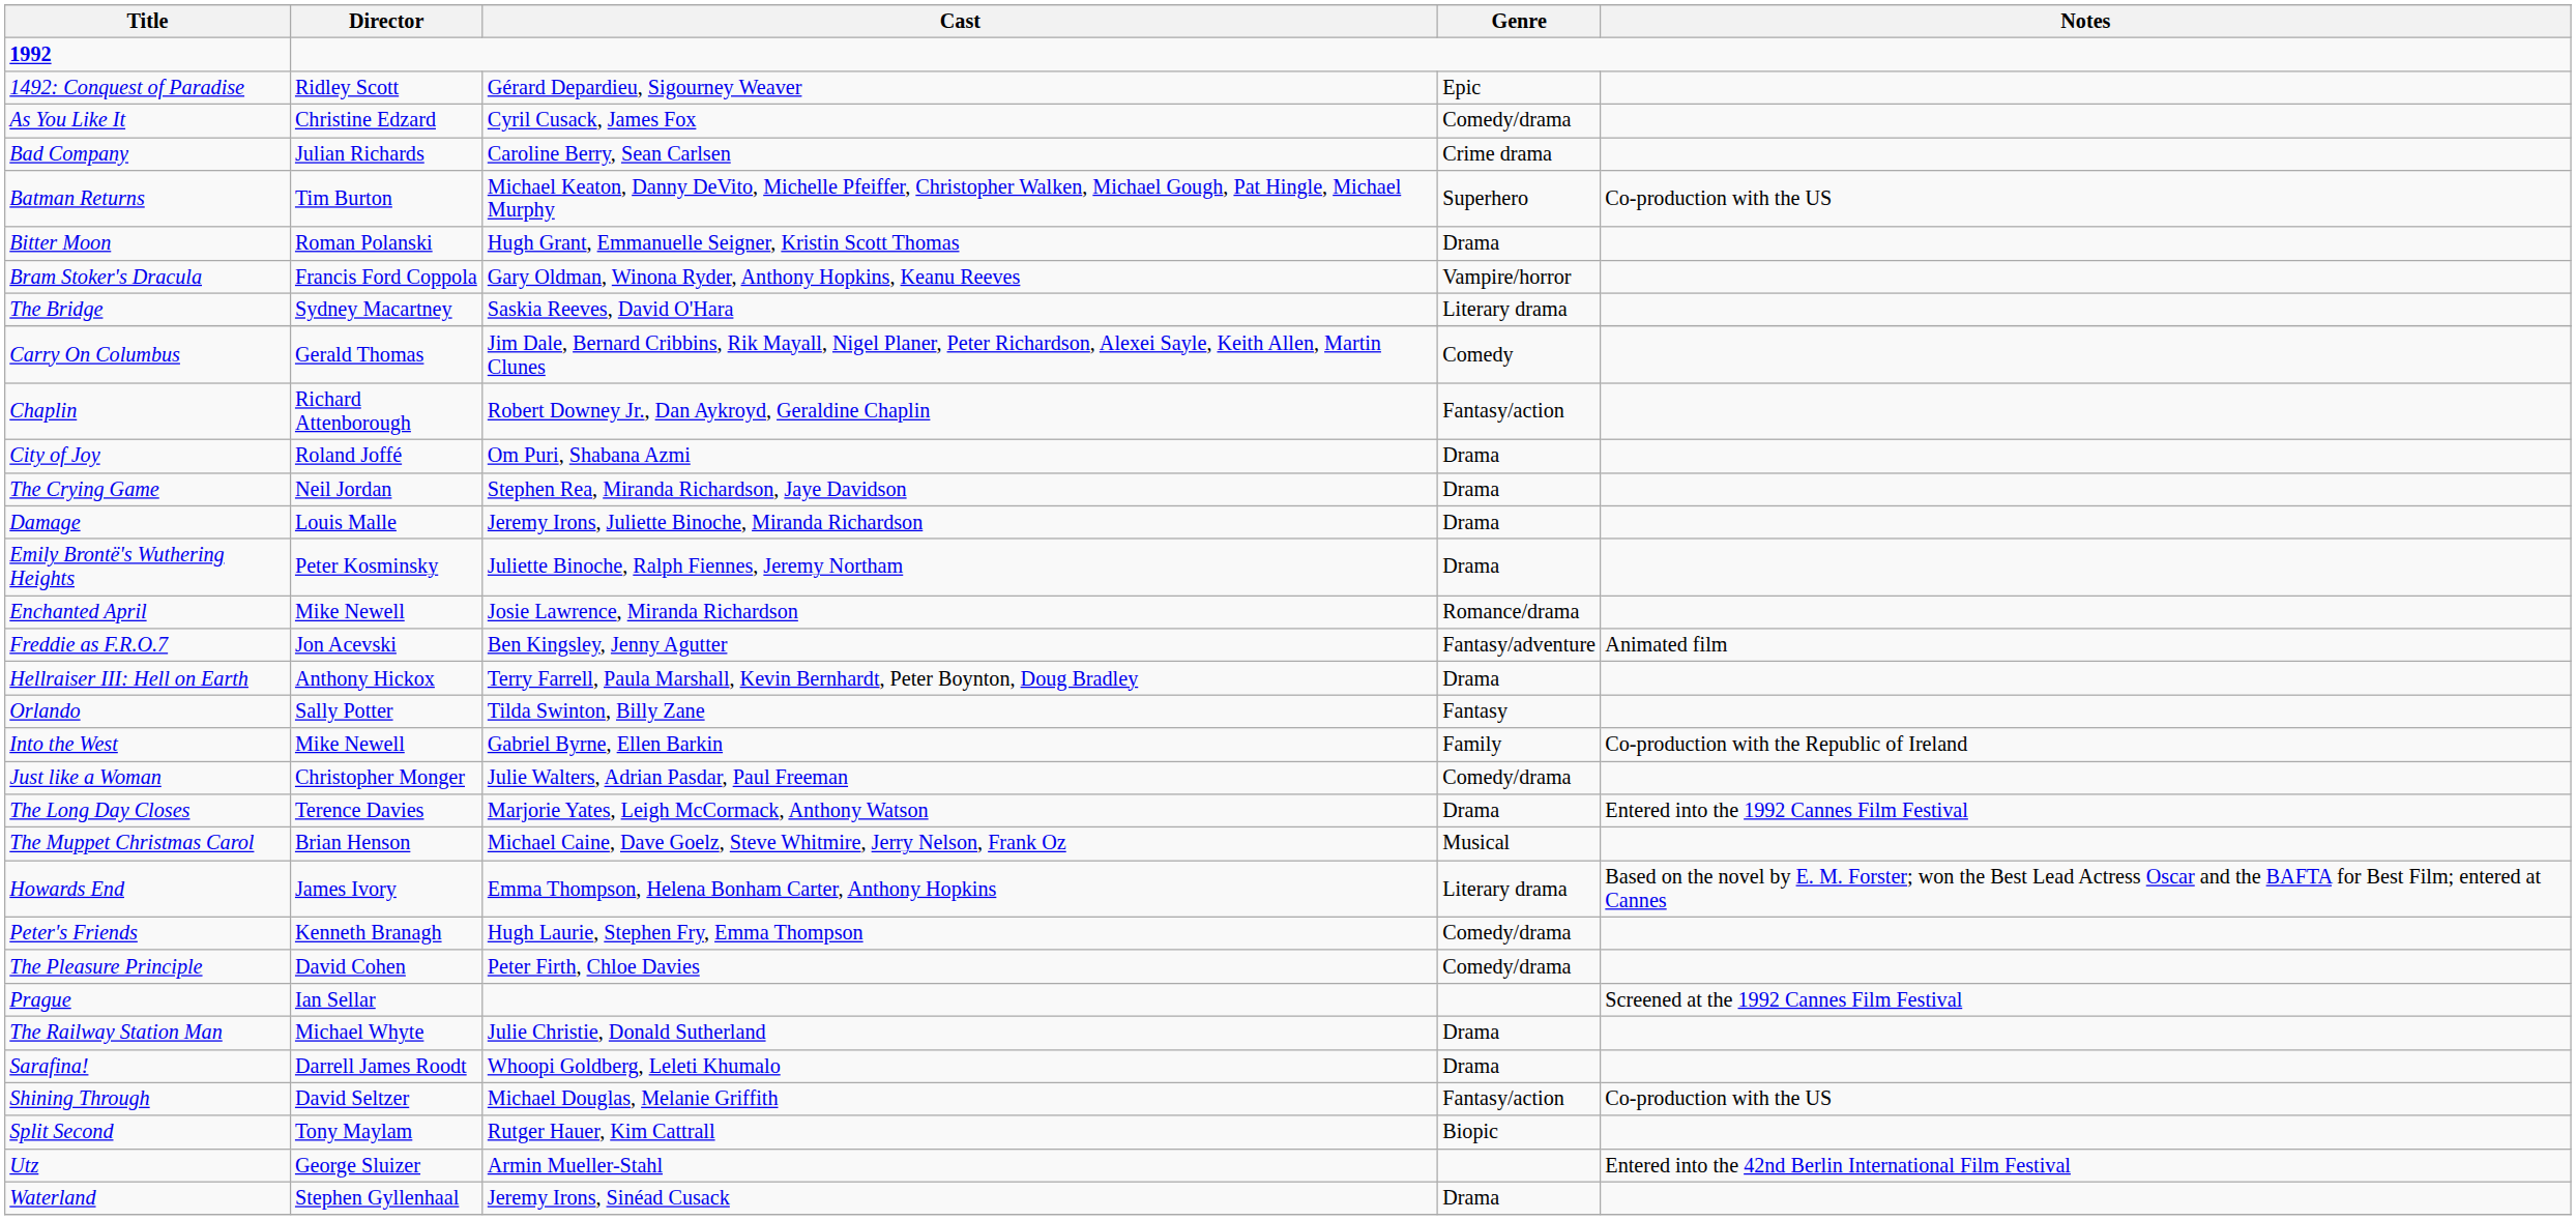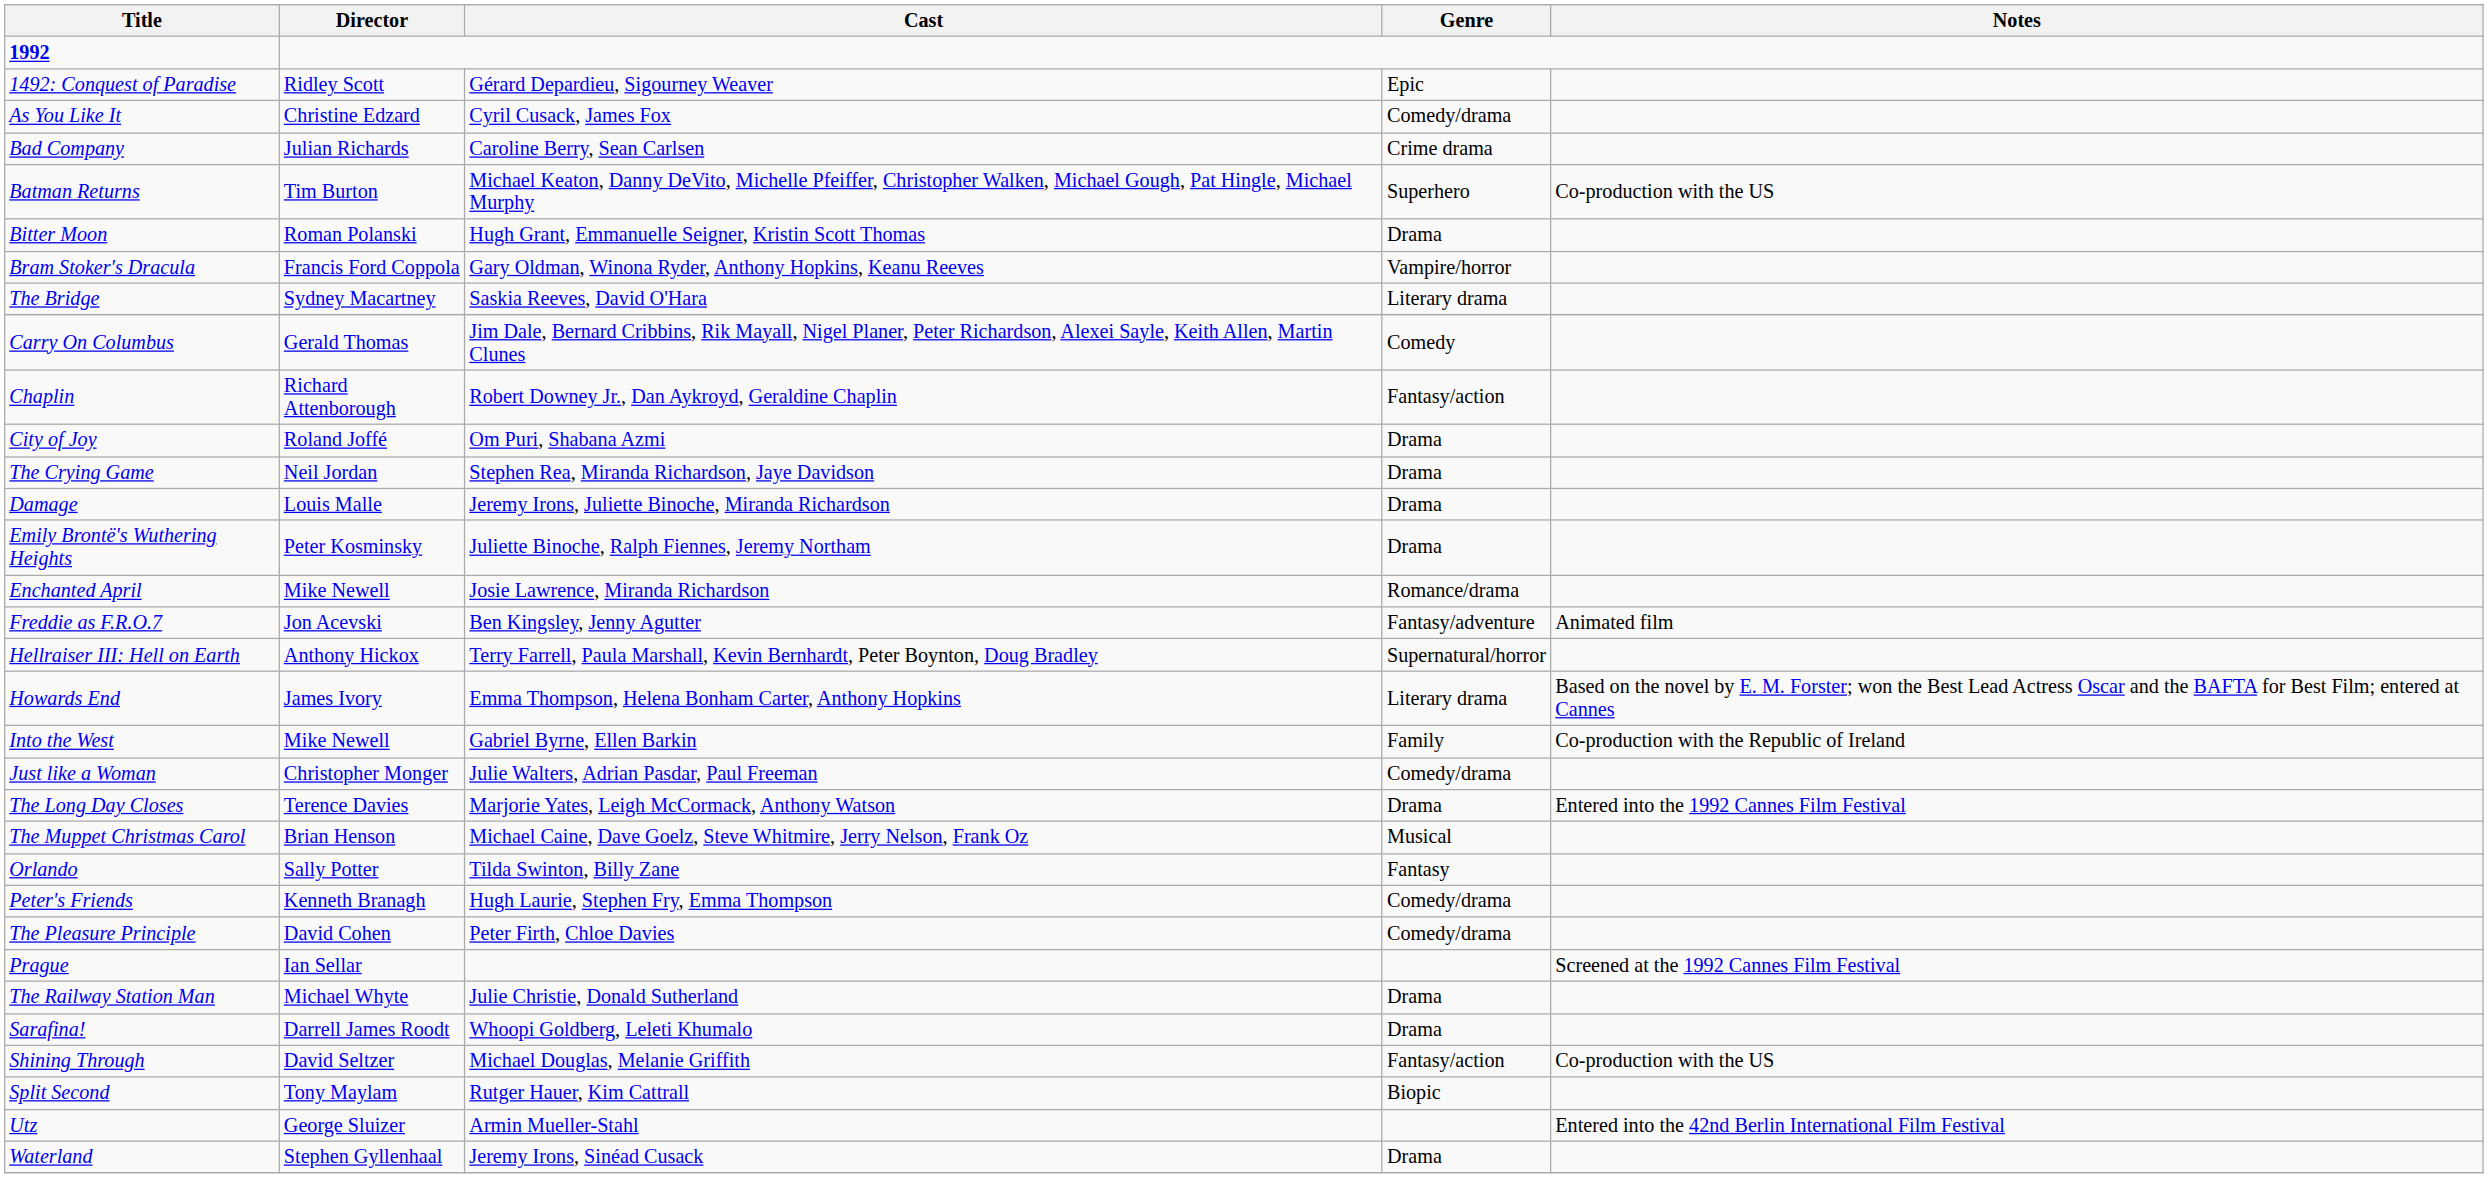Hellraiser III: Hell on Earth | Genre: Drama -> Supernatural/horror
rows swapped: Howards End <-> Orlando
